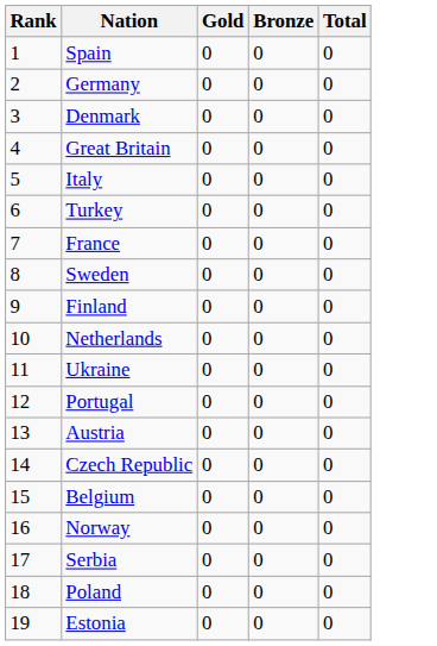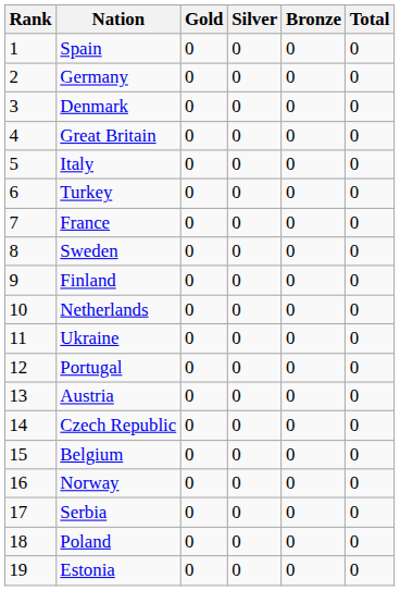+ column: Silver | 0 | 0 | 0 | 0 | 0 | 0 | 0 | 0 | 0 | 0 | 0 | 0 | 0 | 0 | 0 | 0 | 0 | 0 | 0
